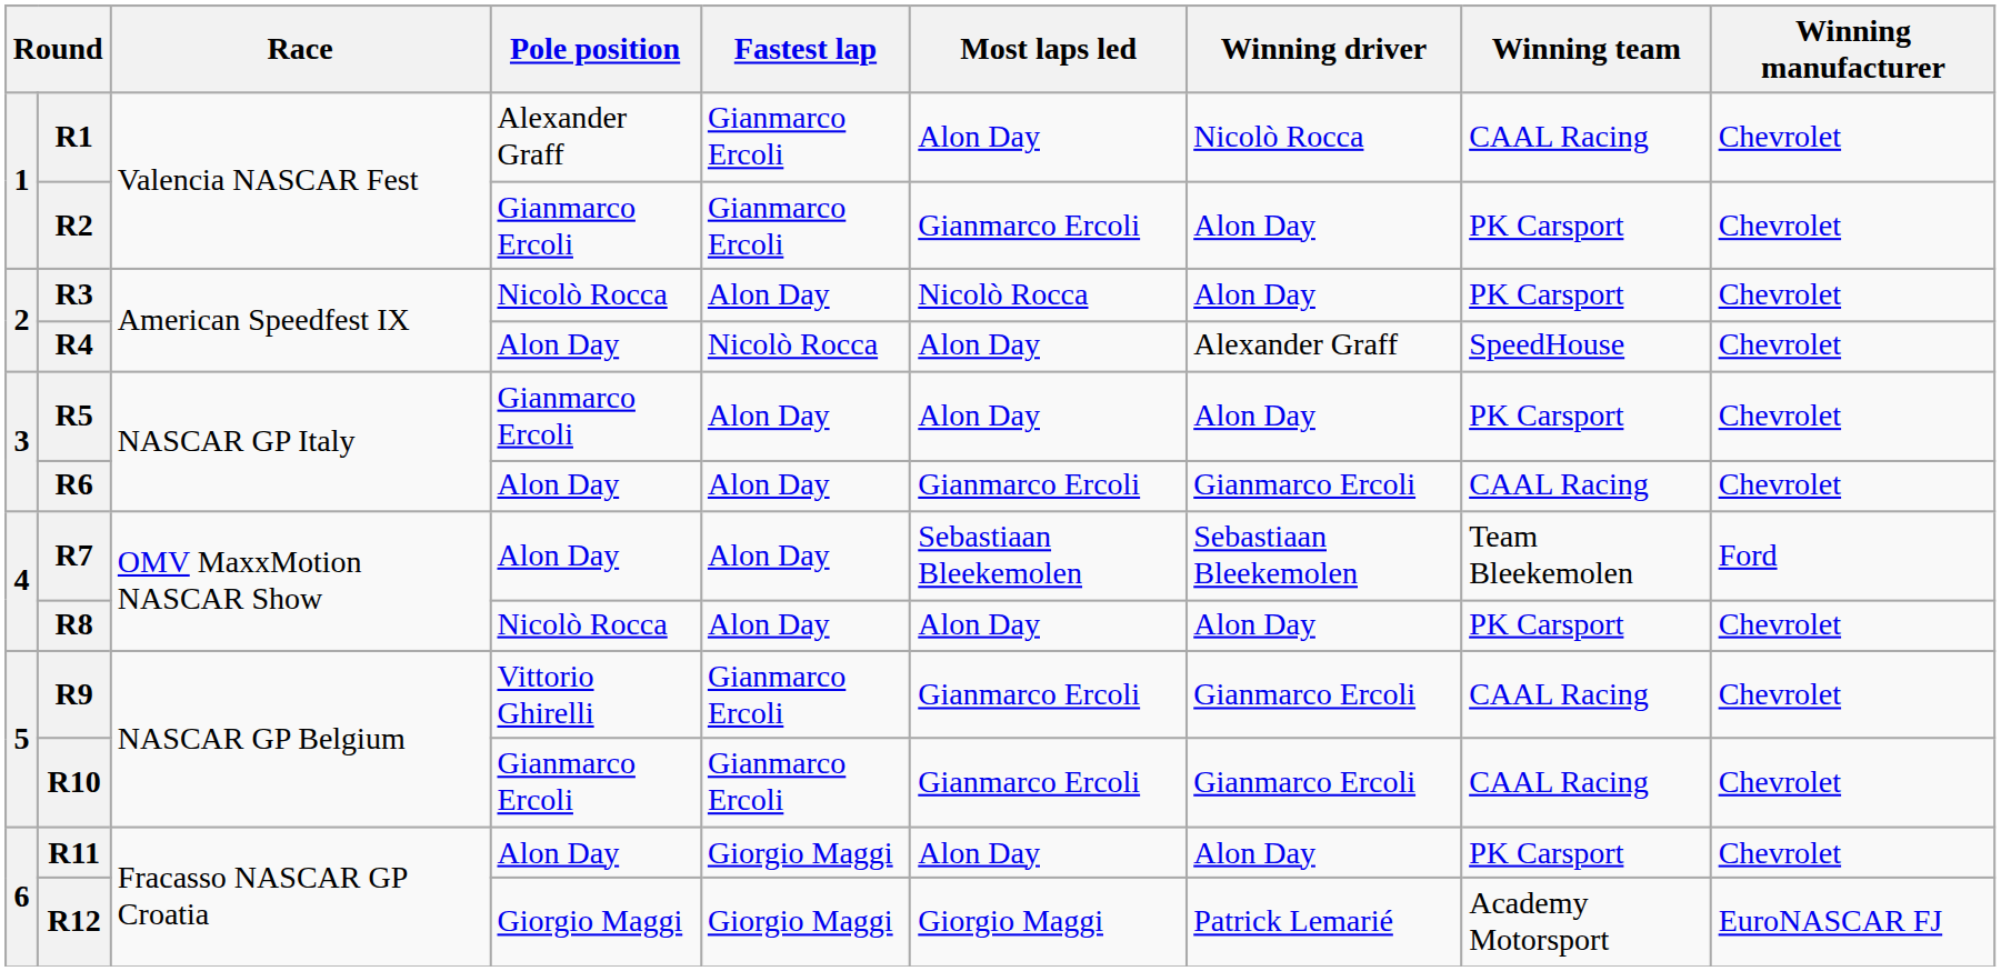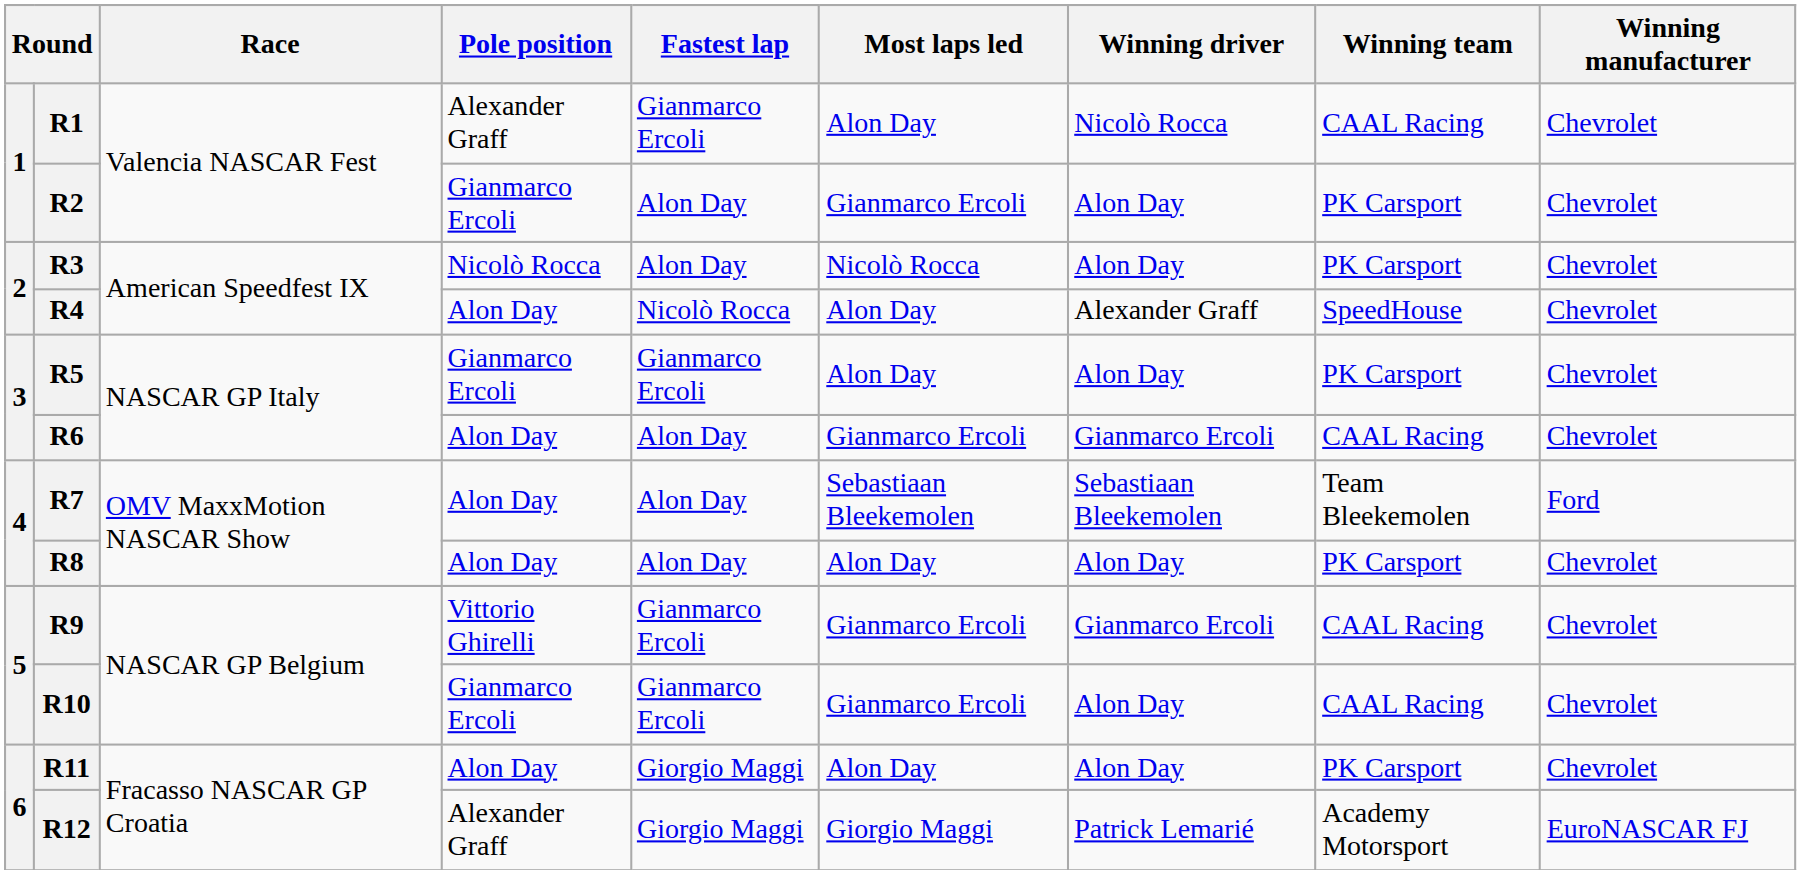R2 | Fastest lap: Gianmarco Ercoli -> Alon Day
R5 | Fastest lap: Alon Day -> Gianmarco Ercoli
R8 | Pole position: Nicolò Rocca -> Alon Day
R10 | Winning driver: Gianmarco Ercoli -> Alon Day
R12 | Pole position: Giorgio Maggi -> Alexander Graff
